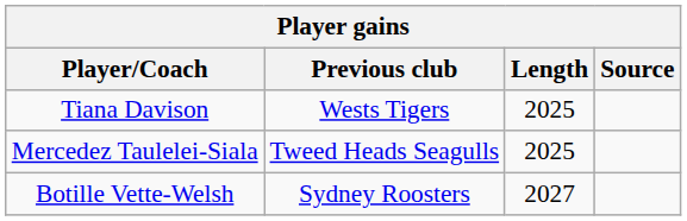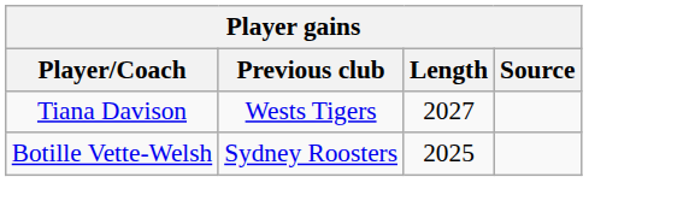Tiana Davison | Length: 2025 -> 2027
- row: Mercedez Taulelei-Siala | Tweed Heads Seagulls | 2025
Botille Vette-Welsh | Length: 2027 -> 2025
